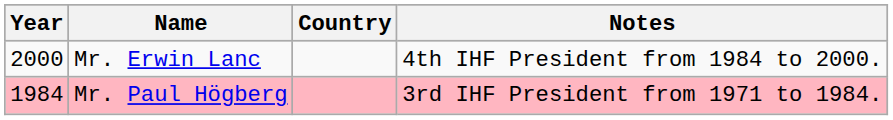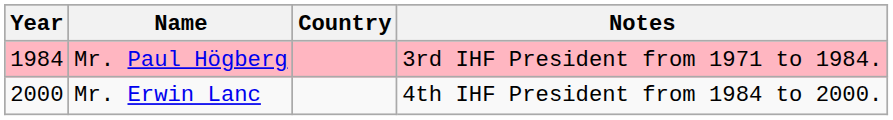rows swapped: Mr. Paul Högberg <-> Mr. Erwin Lanc
